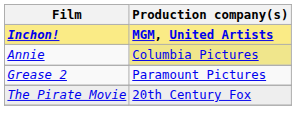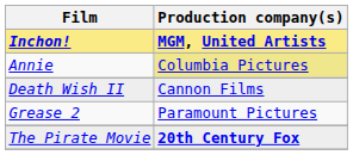+ row: Death Wish II | Cannon Films
The Pirate Movie | Production company(s): normal -> bold
